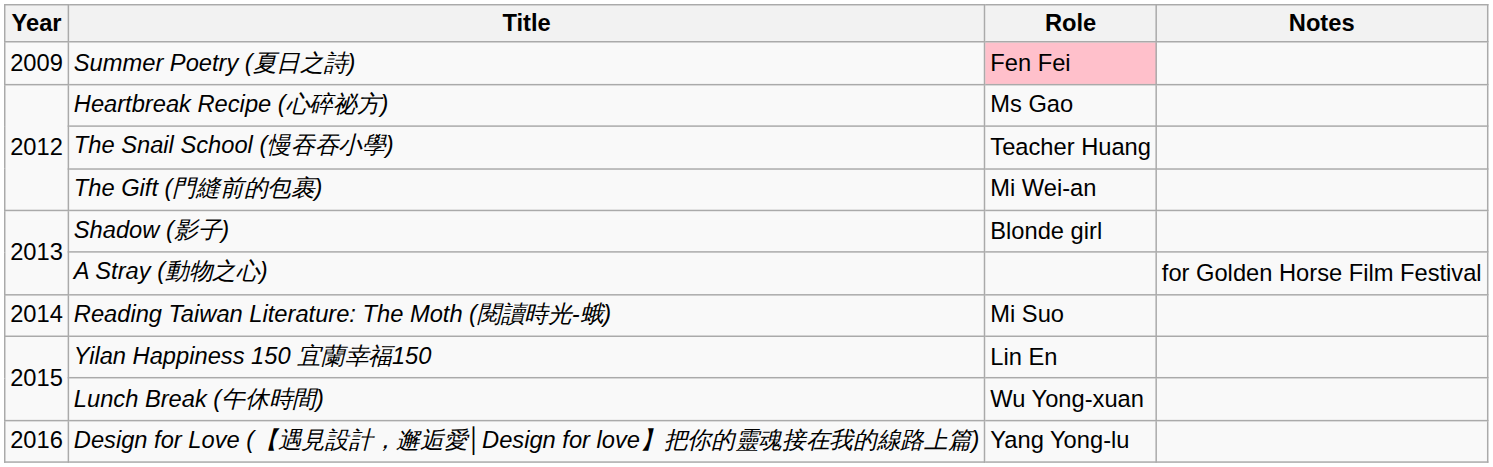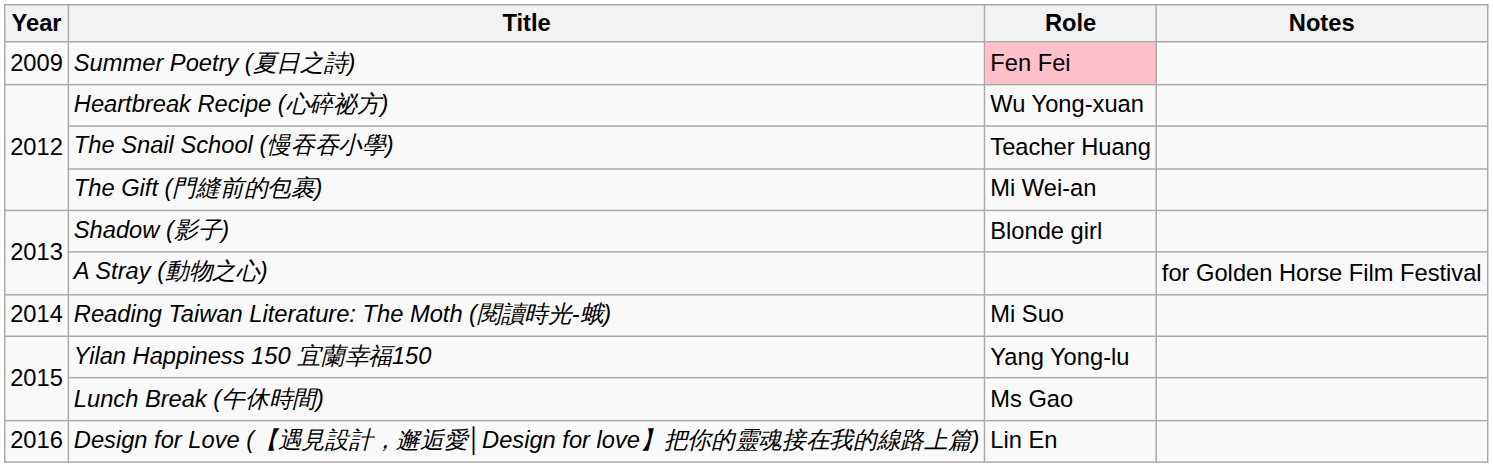Heartbreak Recipe (心碎祕方) | Role: Ms Gao -> Wu Yong-xuan
Yilan Happiness 150 宜蘭幸福150 | Role: Lin En -> Yang Yong-lu
Lunch Break (午休時間) | Role: Wu Yong-xuan -> Ms Gao
Design for Love (【遇見設計，邂逅愛│Design for love】把你的靈魂接在我的線路上篇) | Role: Yang Yong-lu -> Lin En
